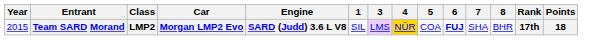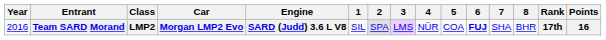+ column: 2 | SPA
Team SARD Morand | Year: 2015 -> 2016
Team SARD Morand | 4: gold background -> no background
Team SARD Morand | Points: 18 -> 16
